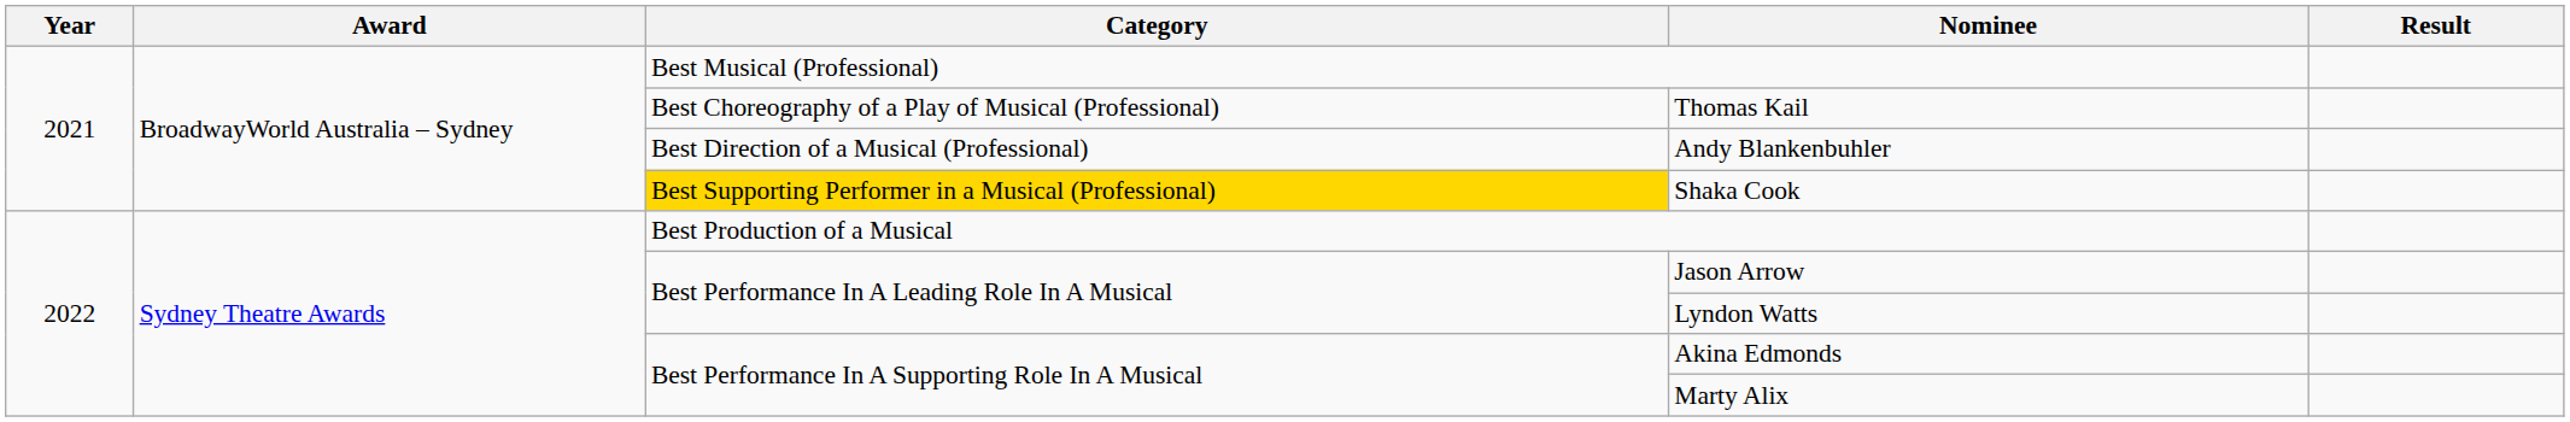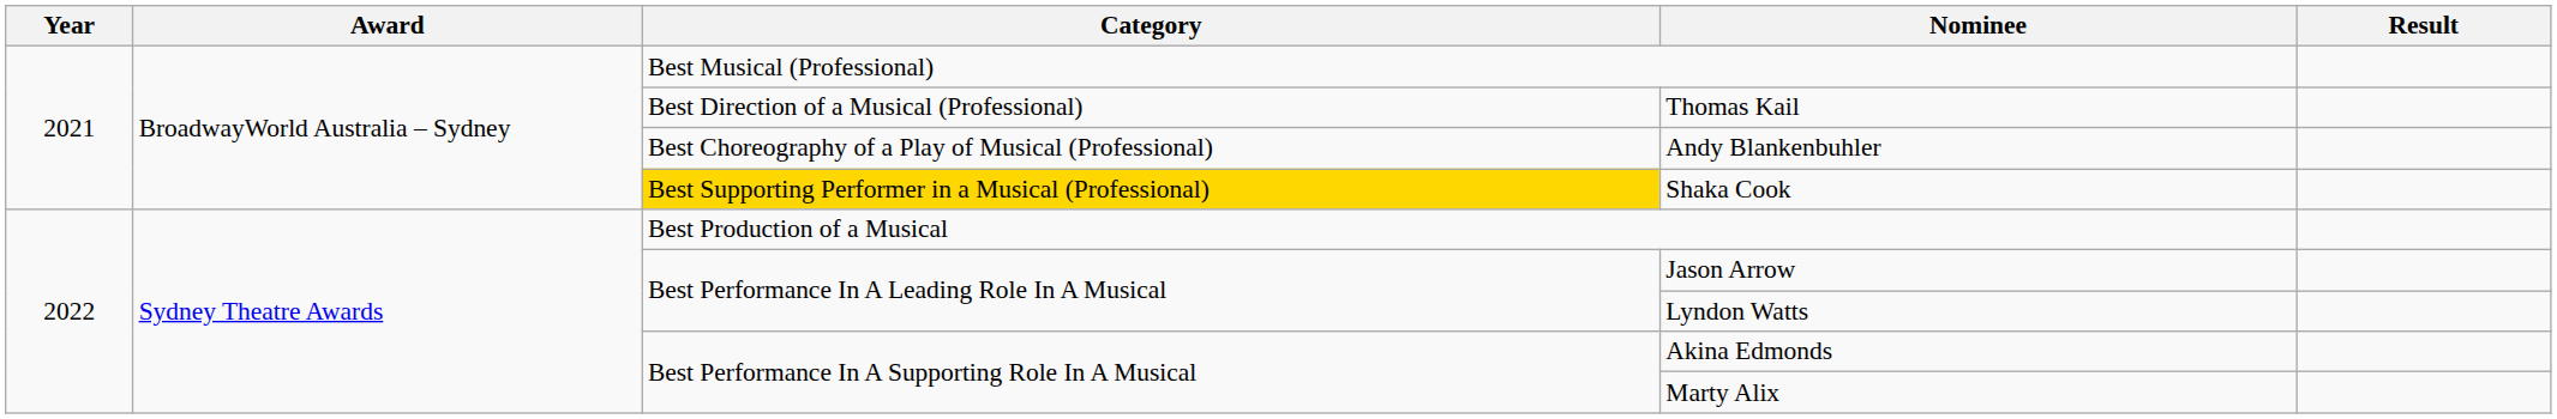Thomas Kail | Category: Best Choreography of a Play of Musical (Professional) -> Best Direction of a Musical (Professional)
Andy Blankenbuhler | Category: Best Direction of a Musical (Professional) -> Best Choreography of a Play of Musical (Professional)
